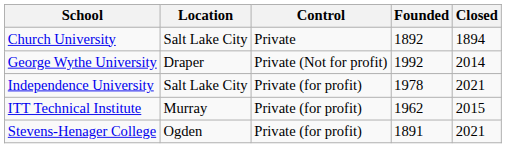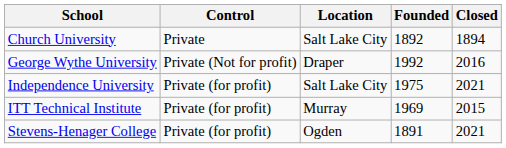columns swapped: Location <-> Control
George Wythe University | Closed: 2014 -> 2016
Independence University | Founded: 1978 -> 1975
ITT Technical Institute | Founded: 1962 -> 1969
